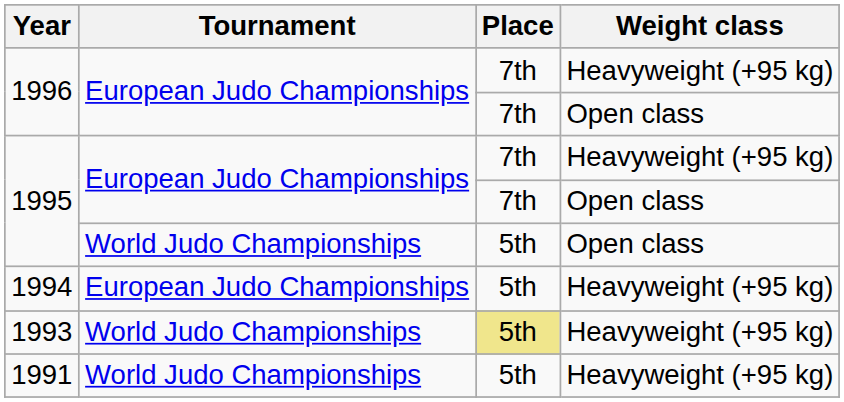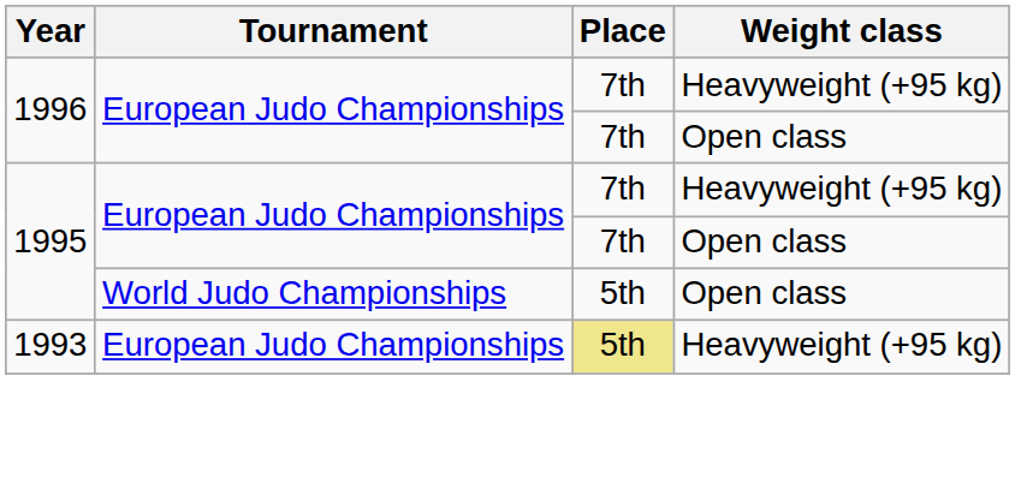- row: 1994 | European Judo Championships | 5th | Heavyweight (+95 kg)
1993 | Tournament: World Judo Championships -> European Judo Championships
- row: 1991 | World Judo Championships | 5th | Heavyweight (+95 kg)
